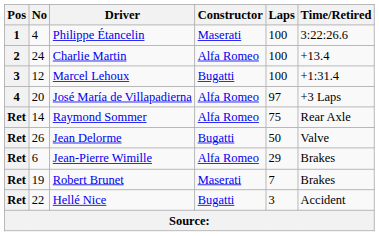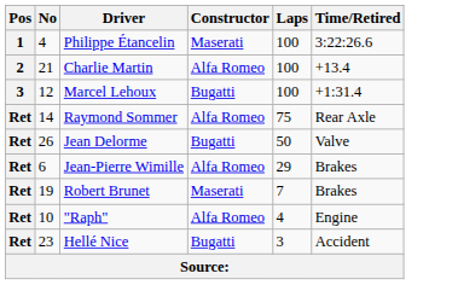Charlie Martin | No: 24 -> 21
- row: 4 | 20 | José María de Villapadierna | Alfa Romeo | 97 | +3 Laps
+ row: Ret | 10 | "Raph" | Alfa Romeo | 4 | Engine
Hellé Nice | No: 22 -> 23
